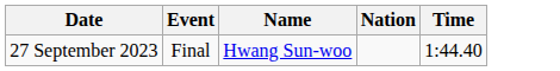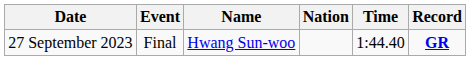+ column: Record | GR
